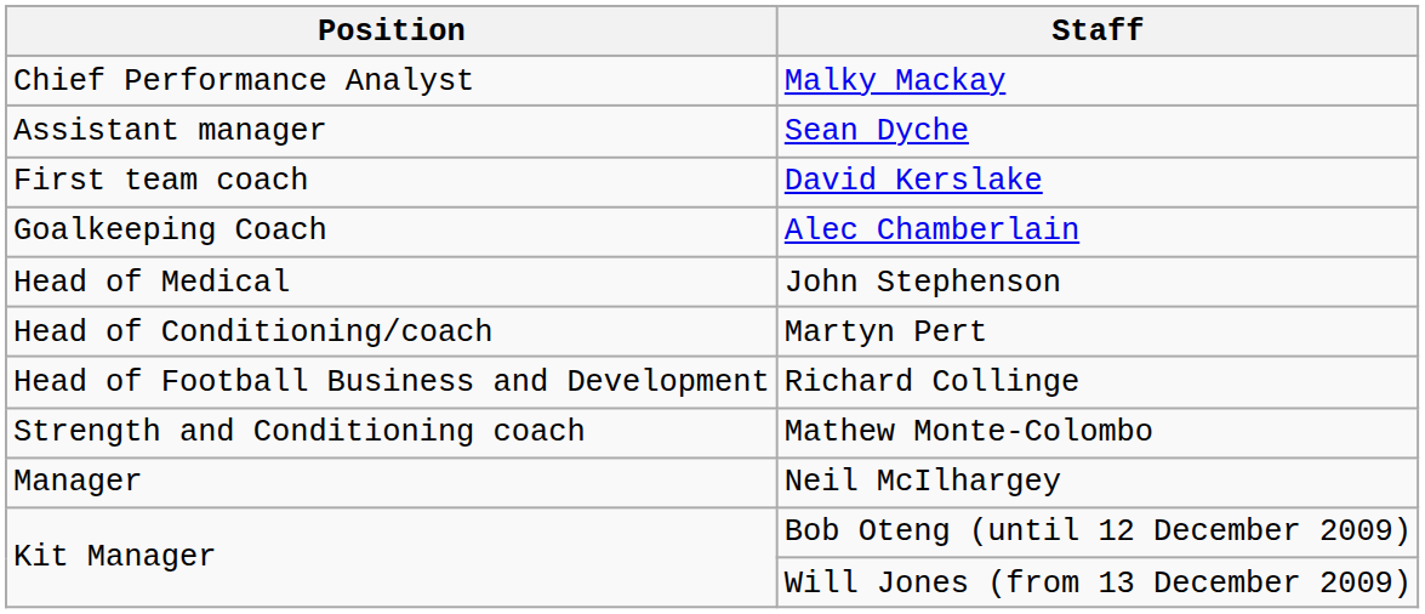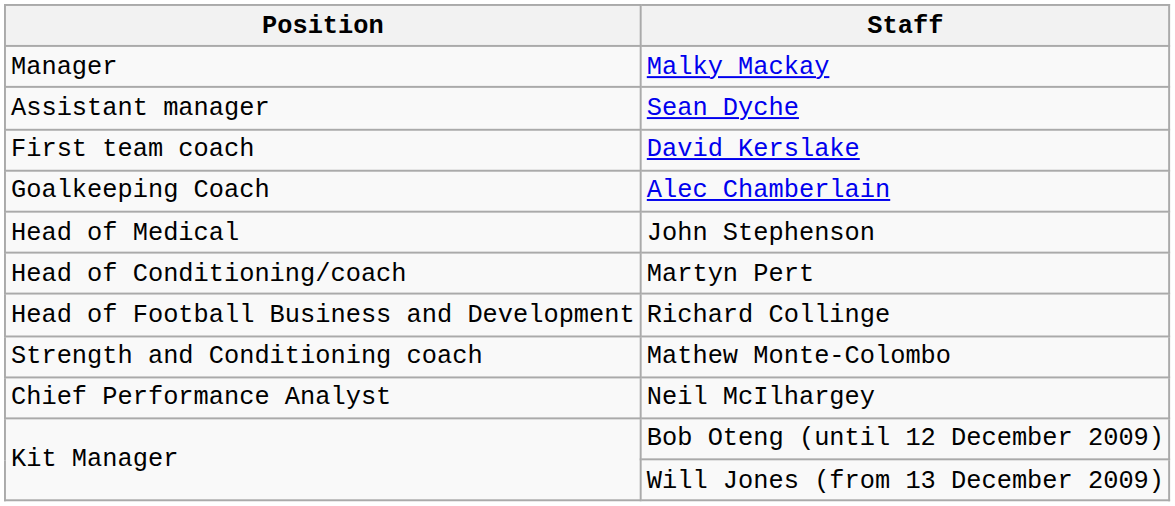Malky Mackay | Position: Chief Performance Analyst -> Manager
Neil McIlhargey | Position: Manager -> Chief Performance Analyst
